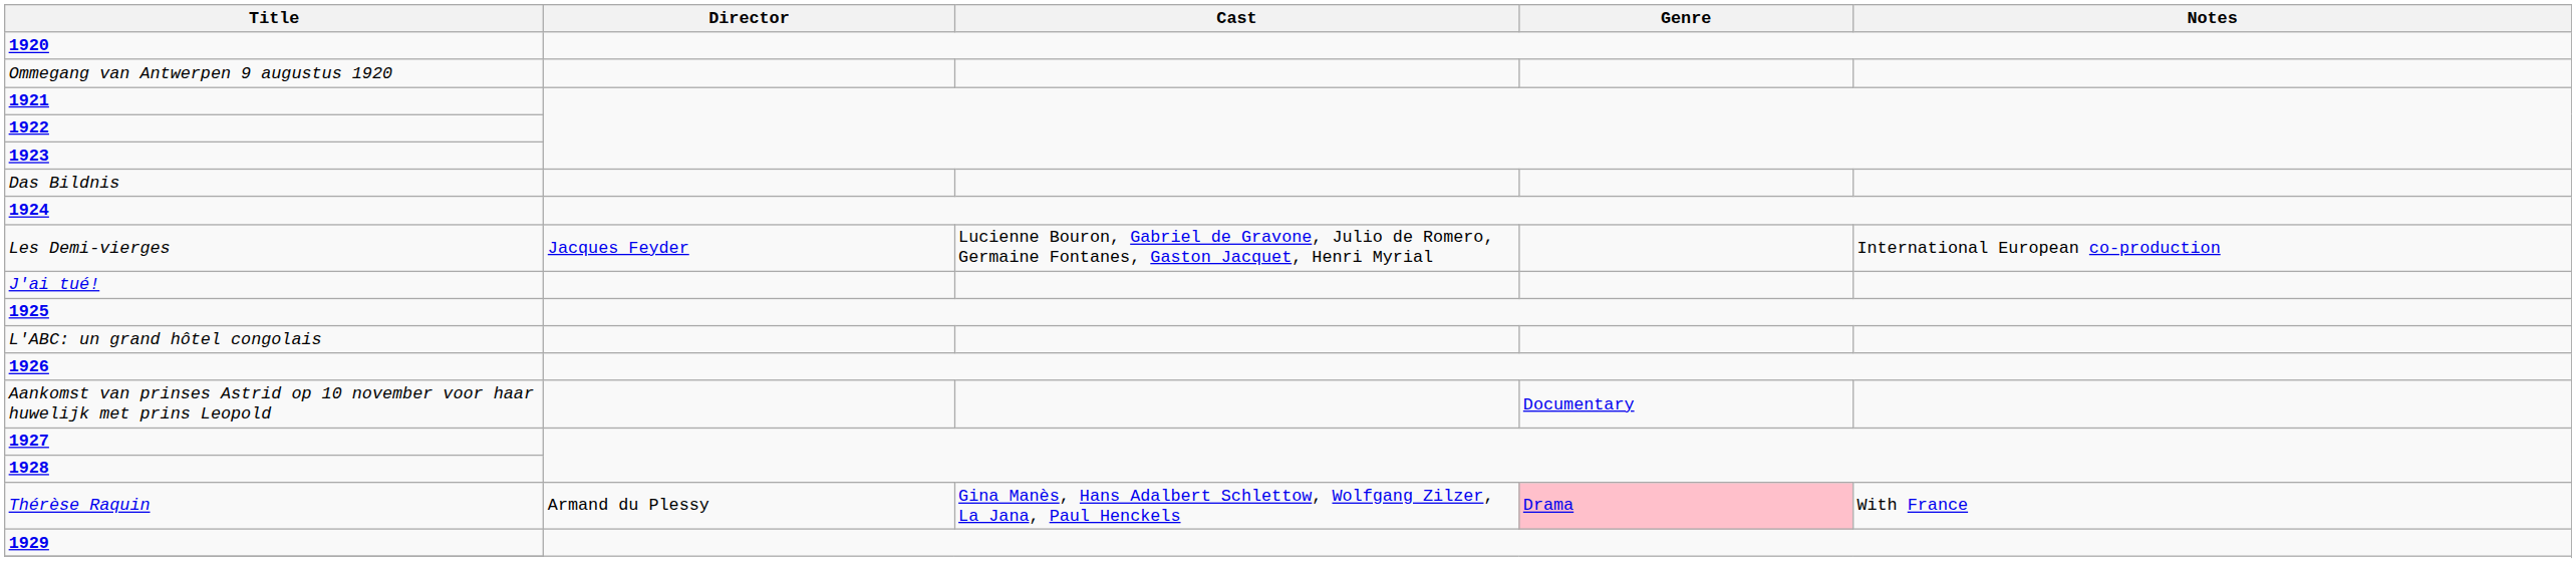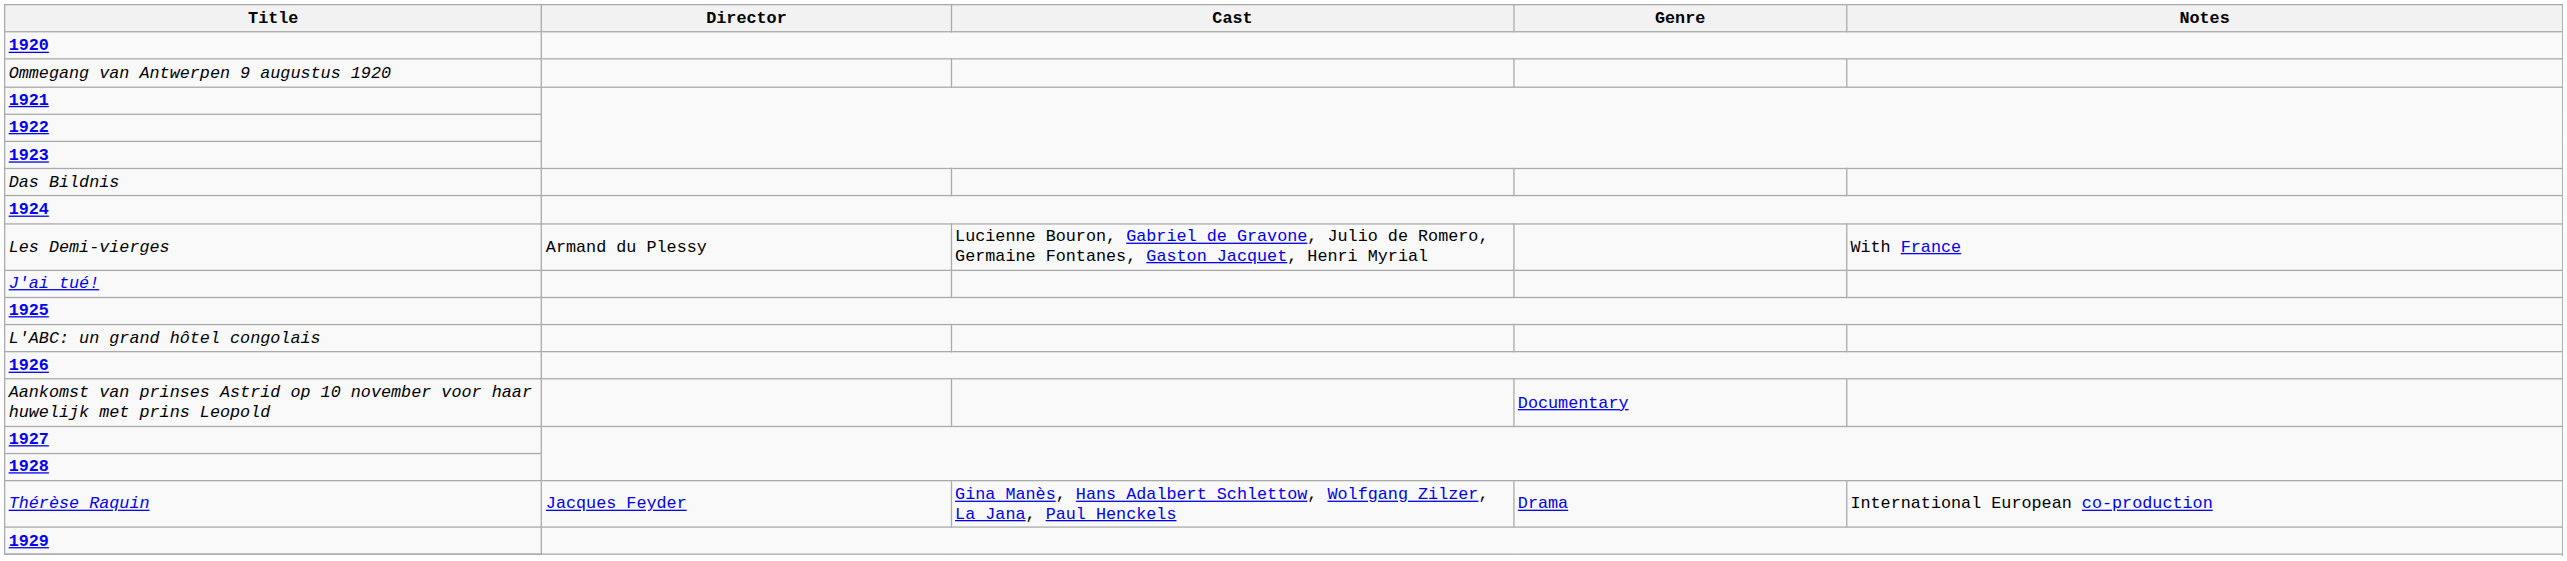Les Demi-vierges | Director: Jacques Feyder -> Armand du Plessy
Les Demi-vierges | Notes: International European co-production -> With France
Thérèse Raquin | Director: Armand du Plessy -> Jacques Feyder
Thérèse Raquin | Genre: pink background -> no background
Thérèse Raquin | Notes: With France -> International European co-production
